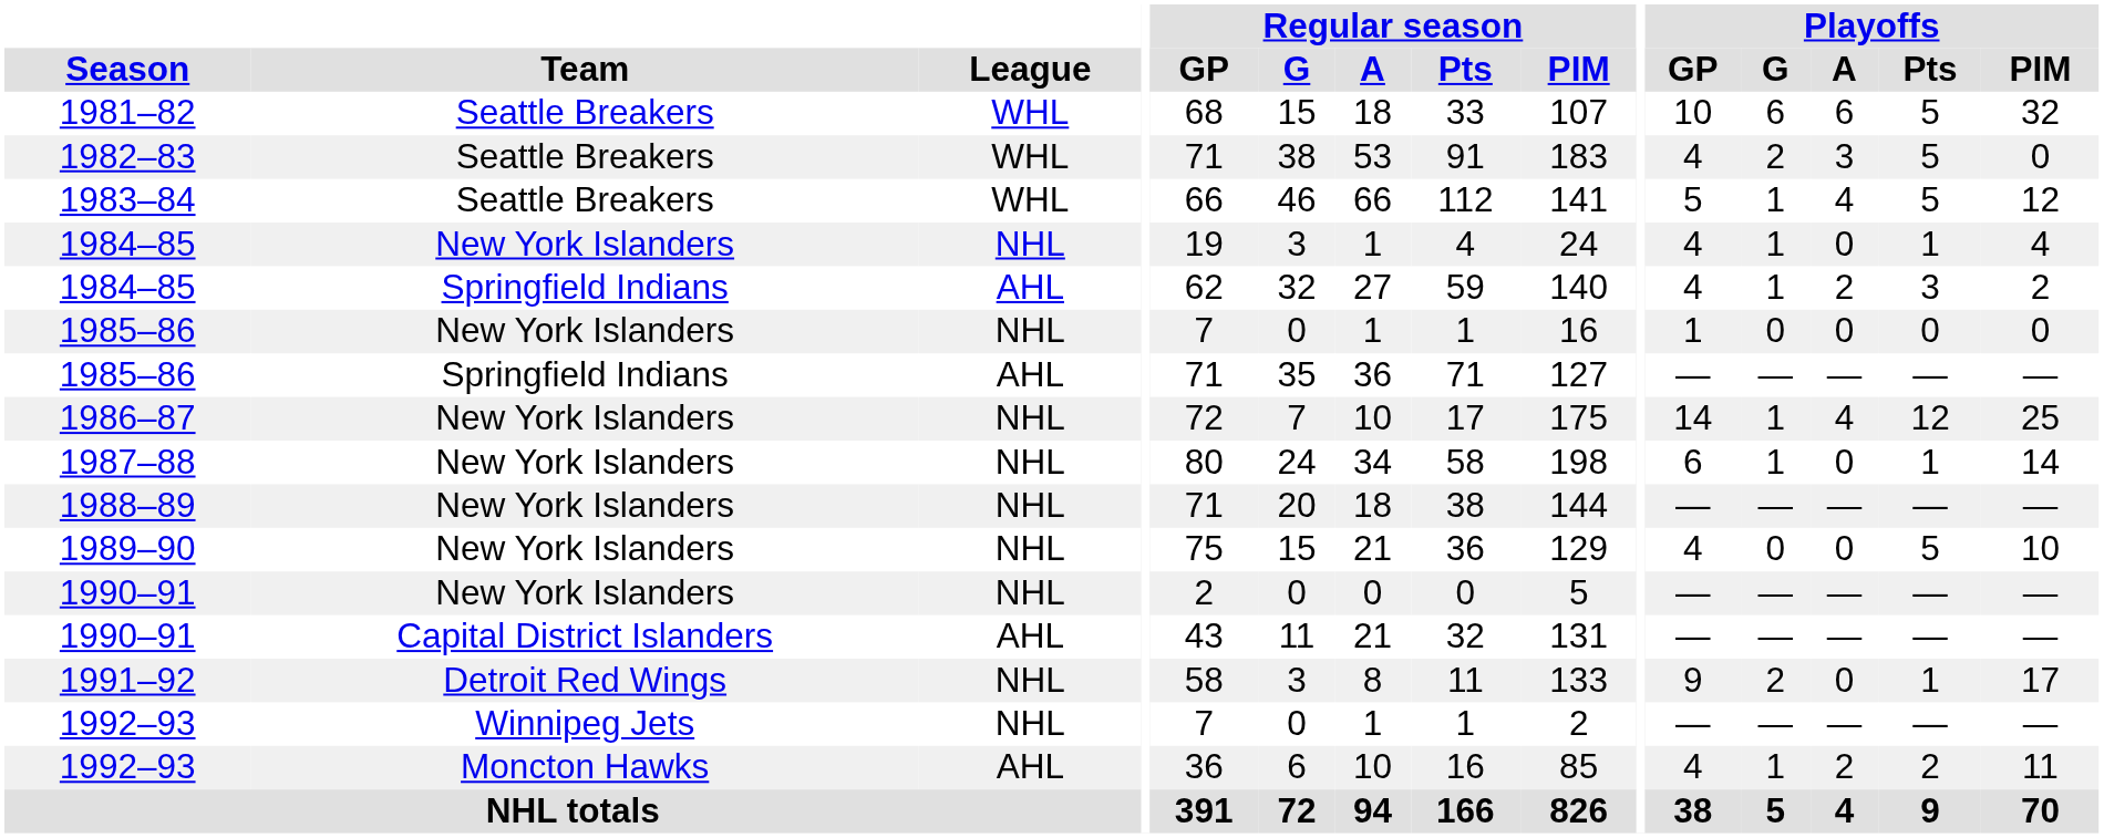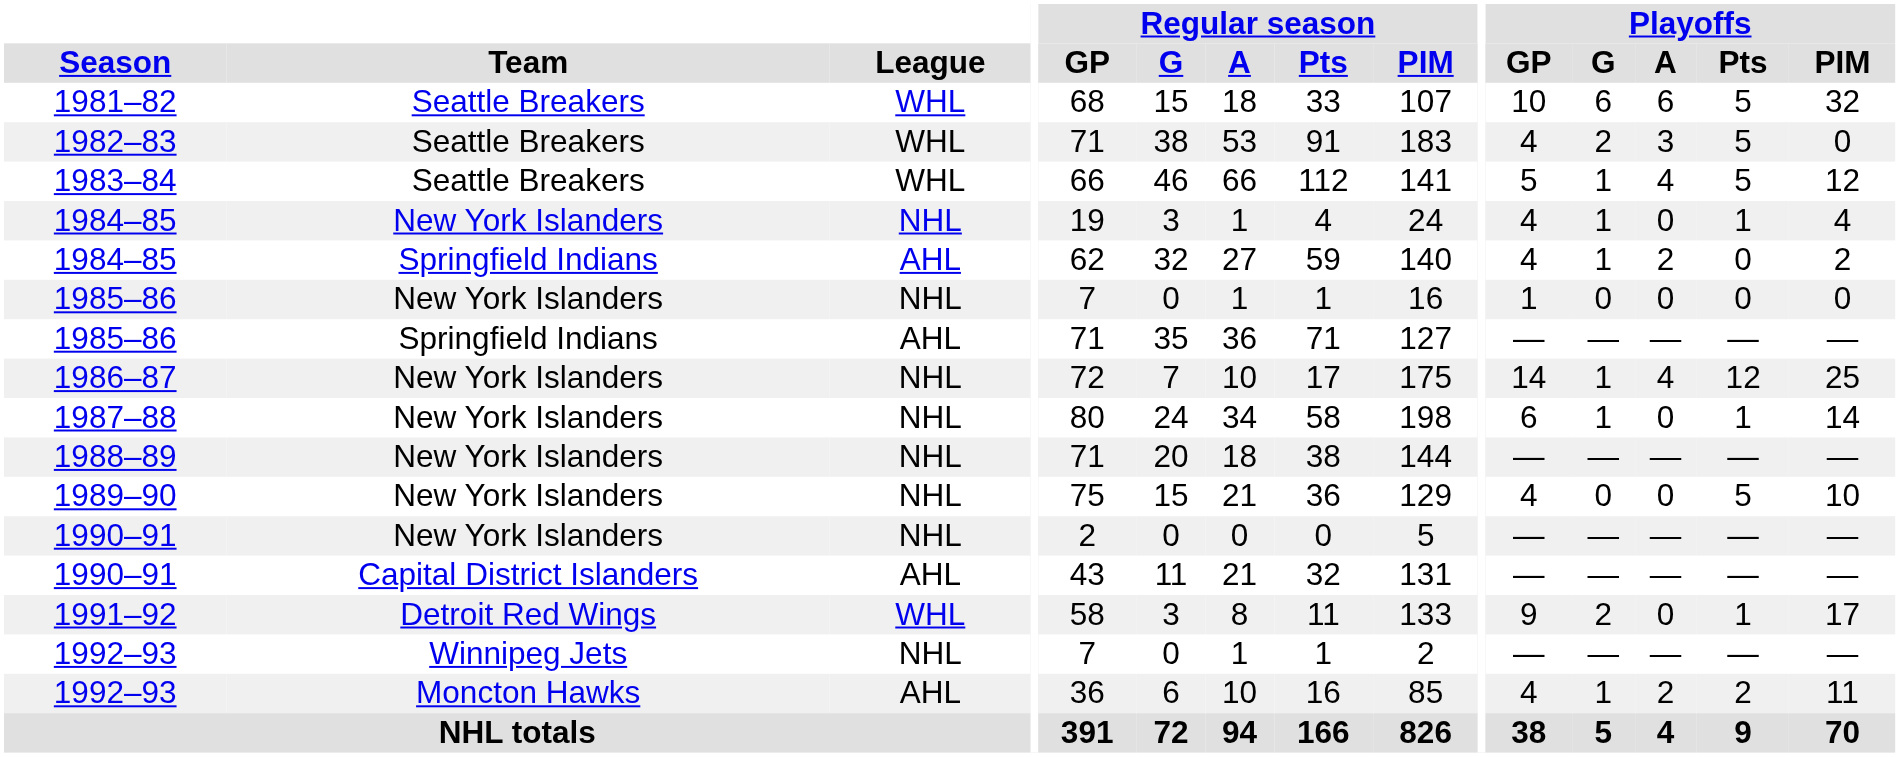1984–85 / Springfield Indians | Playoffs / Pts: 3 -> 0
1991–92 | League: NHL -> WHL
